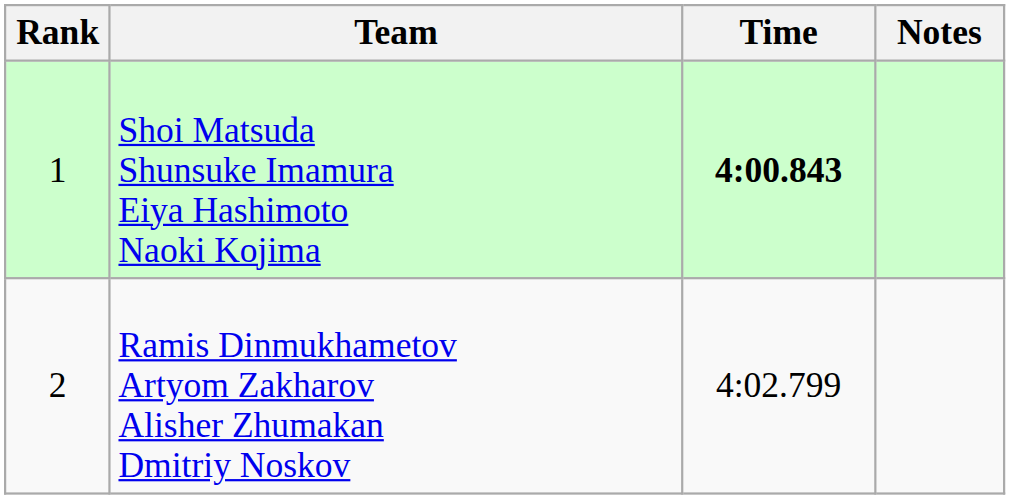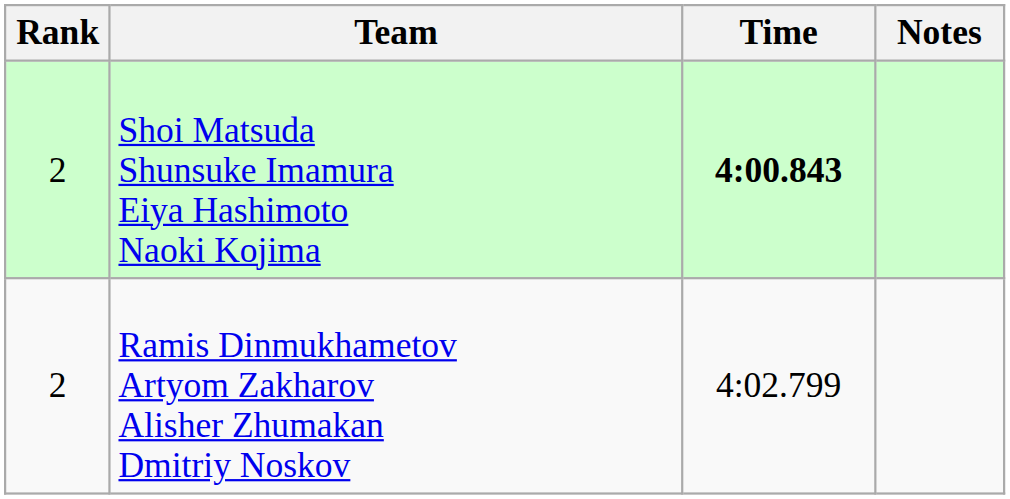Shoi Matsuda Shunsuke Imamura Eiya Hashimoto Naoki Kojima | Rank: 1 -> 2
